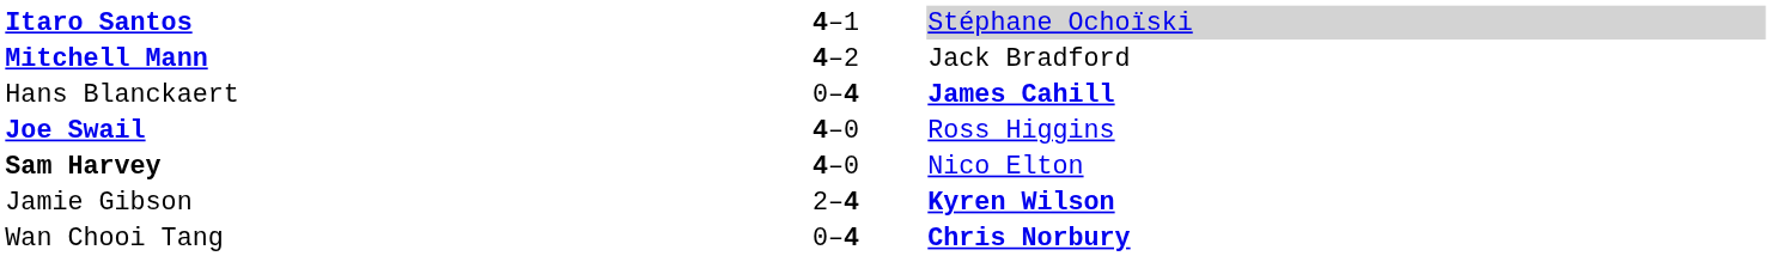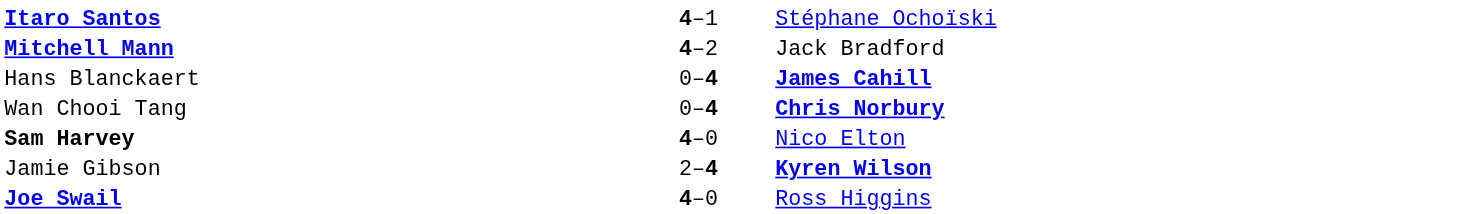Itaro Santos | column 3: lightgrey background -> no background
rows swapped: Wan Chooi Tang <-> Joe Swail
